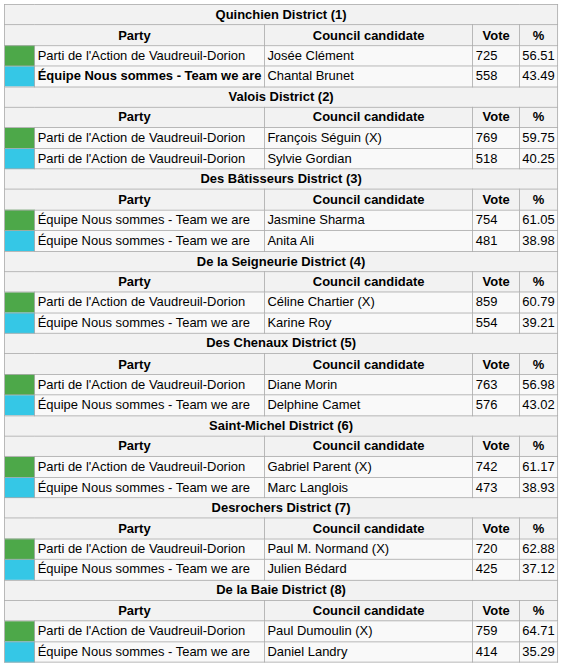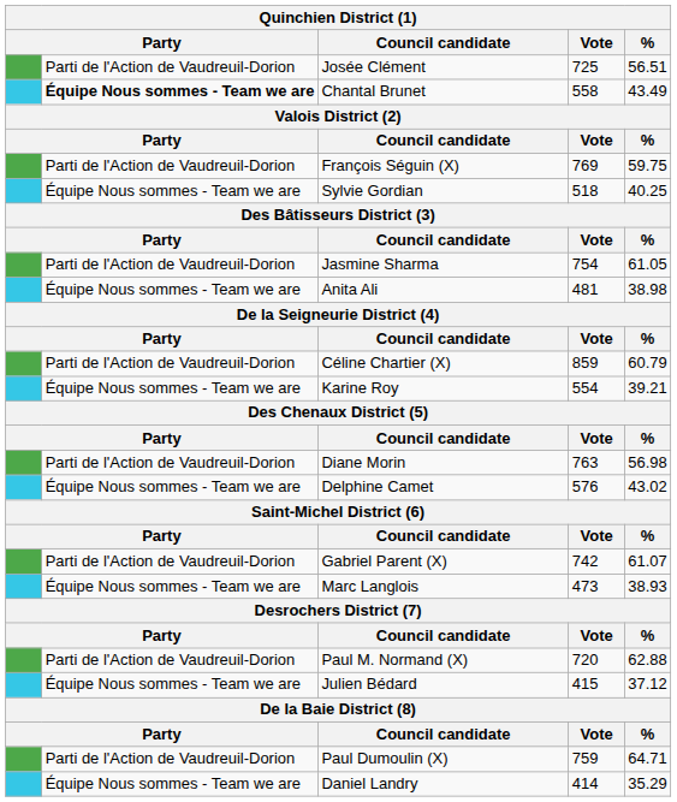Sylvie Gordian | column 2: Parti de l'Action de Vaudreuil-Dorion -> Équipe Nous sommes - Team we are
Jasmine Sharma | column 2: Équipe Nous sommes - Team we are -> Parti de l'Action de Vaudreuil-Dorion
Gabriel Parent (X) | %: 61.17 -> 61.07
Julien Bédard | Vote: 425 -> 415
